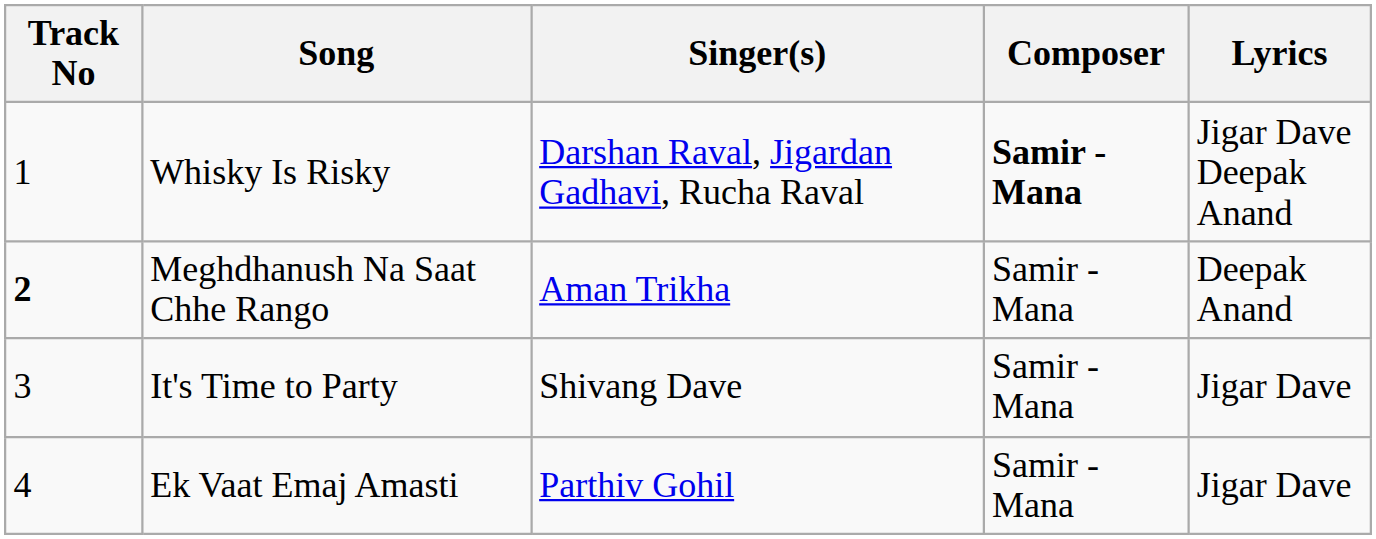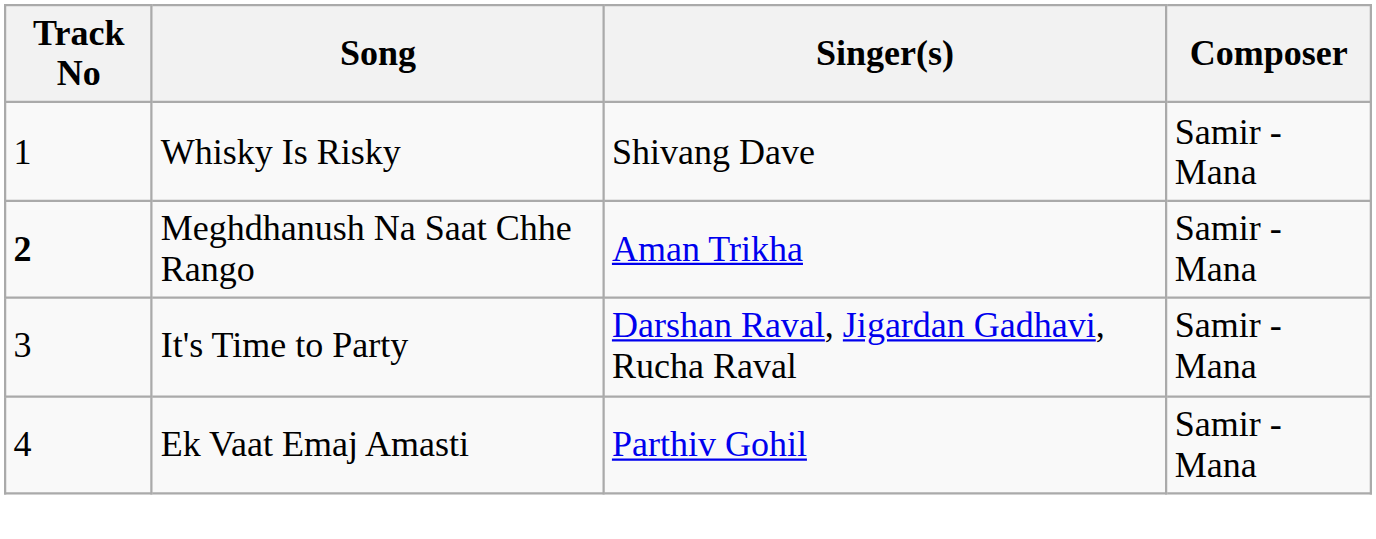- column: Lyrics | Jigar Dave Deepak Anand | Deepak Anand | Jigar Dave | Jigar Dave
Whisky Is Risky | Singer(s): Darshan Raval, Jigardan Gadhavi, Rucha Raval -> Shivang Dave
Whisky Is Risky | Composer: bold -> normal
It's Time to Party | Singer(s): Shivang Dave -> Darshan Raval, Jigardan Gadhavi, Rucha Raval
